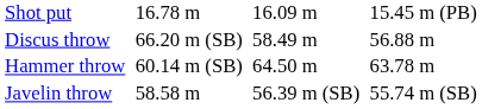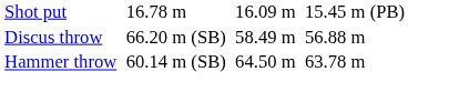- row: Javelin throw | 58.58 m | 56.39 m (SB) | 55.74 m (SB)
